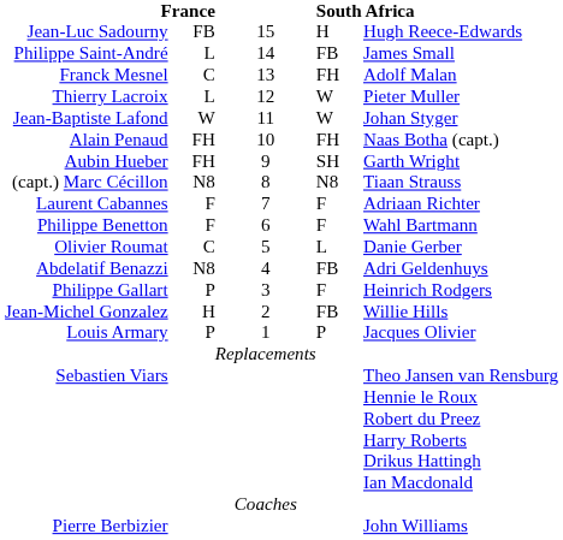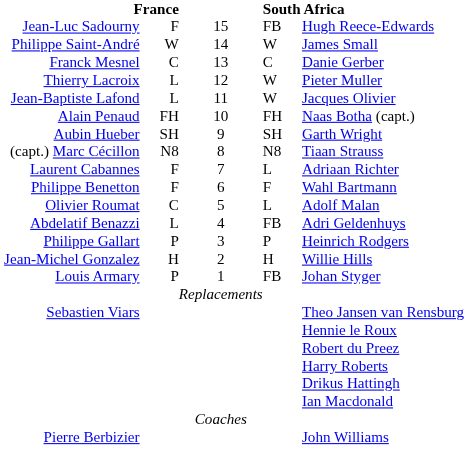Jean-Luc Sadourny | column 2: FB -> F
Jean-Luc Sadourny | column 4: H -> FB
Philippe Saint-André | column 2: L -> W
Philippe Saint-André | column 4: FB -> W
Franck Mesnel | column 4: FH -> C
Franck Mesnel | column 5: Adolf Malan -> Danie Gerber
Jean-Baptiste Lafond | column 2: W -> L
Jean-Baptiste Lafond | column 5: Johan Styger -> Jacques Olivier
Aubin Hueber | column 2: FH -> SH
Laurent Cabannes | column 4: F -> L
Olivier Roumat | column 5: Danie Gerber -> Adolf Malan
Abdelatif Benazzi | column 2: N8 -> L
Philippe Gallart | column 4: F -> P
Jean-Michel Gonzalez | column 4: FB -> H
Louis Armary | column 4: P -> FB
Louis Armary | column 5: Jacques Olivier -> Johan Styger
